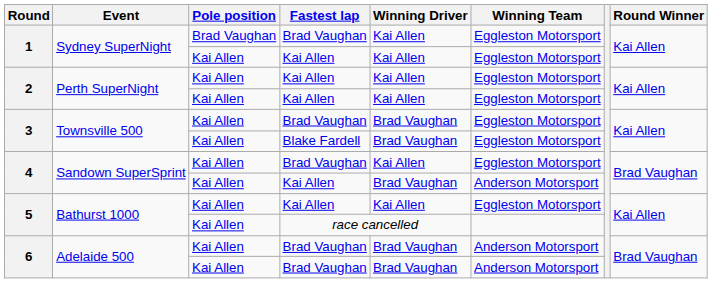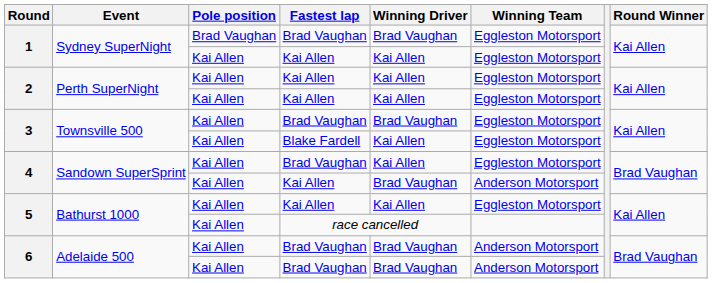1 / Brad Vaughan | Winning Driver: Kai Allen -> Brad Vaughan
3 / Blake Fardell | Winning Driver: Brad Vaughan -> Kai Allen
